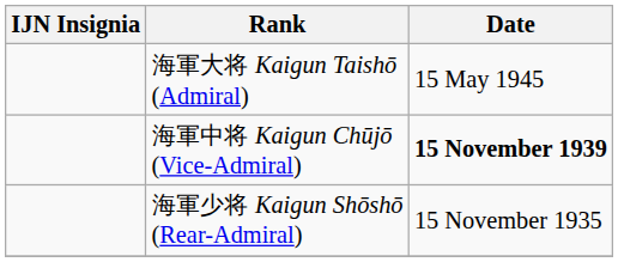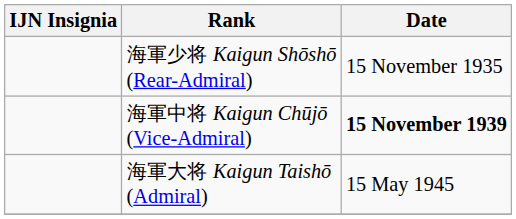rows swapped: 海軍少将 Kaigun Shōshō (Rear-Admiral) <-> 海軍大将 Kaigun Taishō (Admiral)
